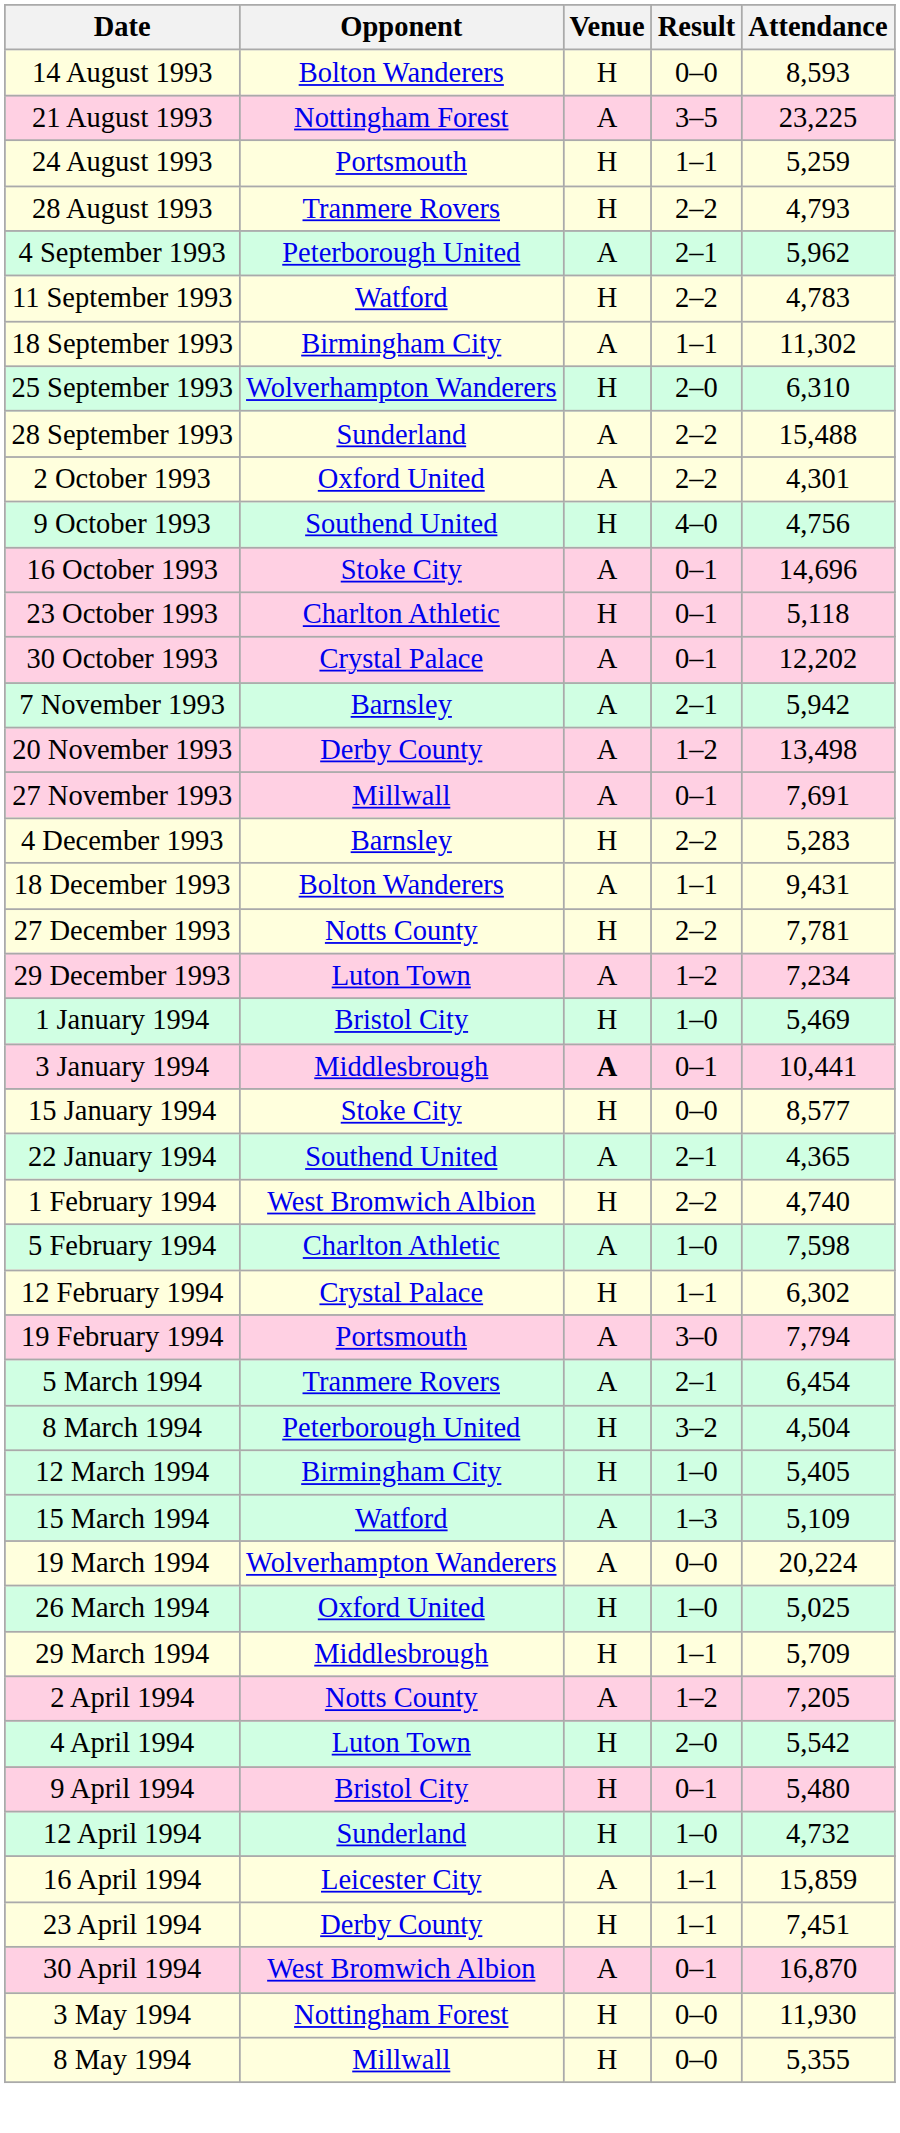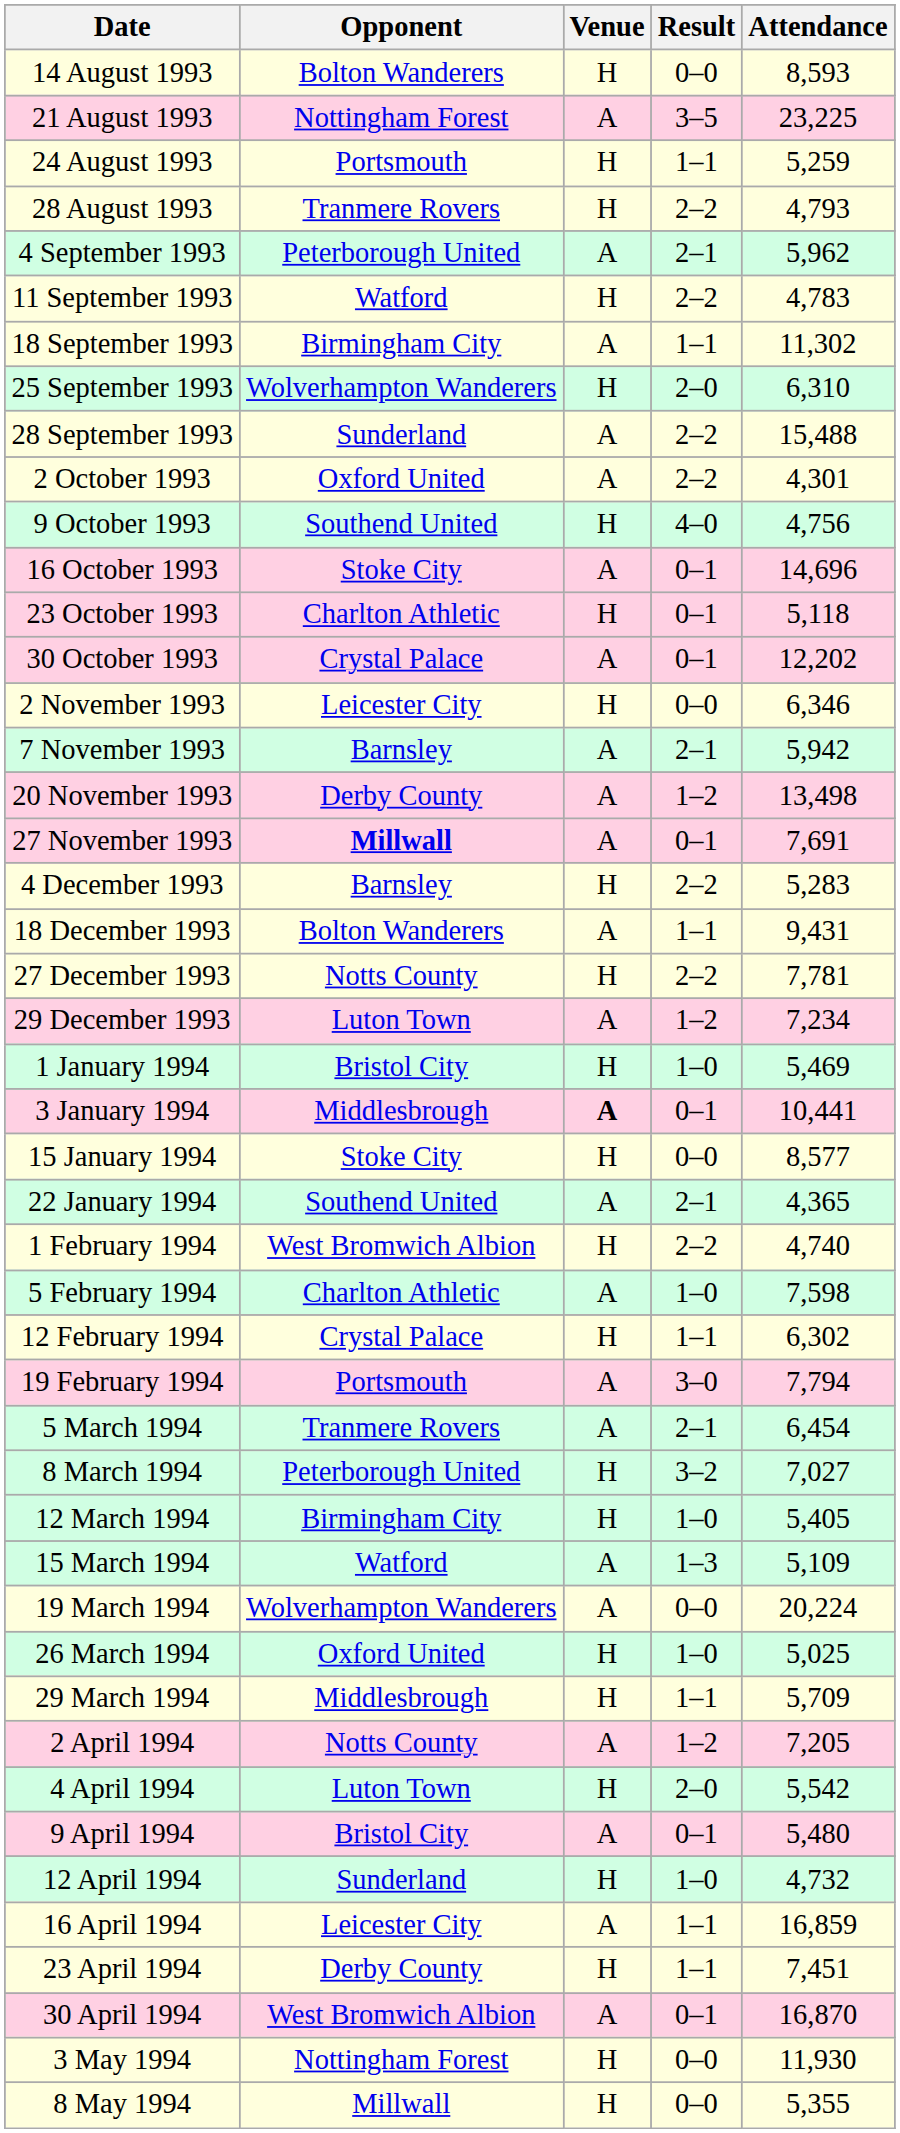+ row: 2 November 1993 | Leicester City | H | 0–0 | 6,346
27 November 1993 | Opponent: normal -> bold
8 March 1994 | Attendance: 4,504 -> 7,027
9 April 1994 | Venue: H -> A
16 April 1994 | Attendance: 15,859 -> 16,859
